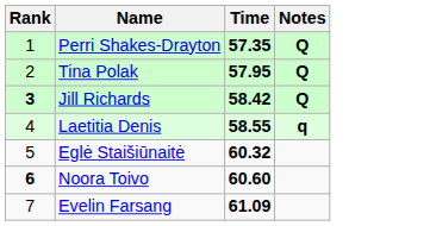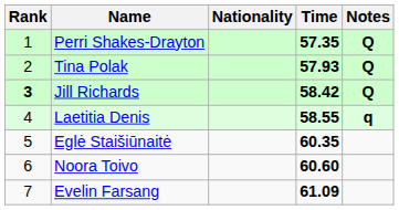+ column: Nationality
Tina Polak | Time: 57.95 -> 57.93
Eglė Staišiūnaitė | Time: 60.32 -> 60.35
Noora Toivo | Rank: bold -> normal
